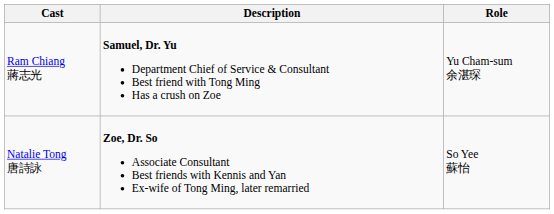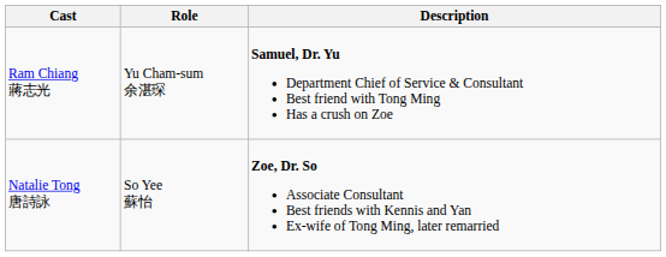columns swapped: Role <-> Description
